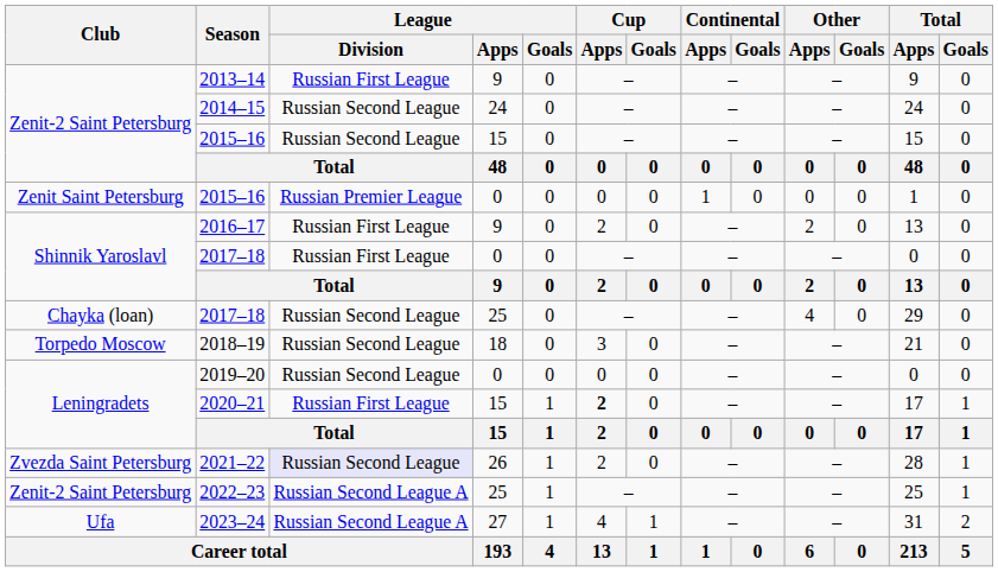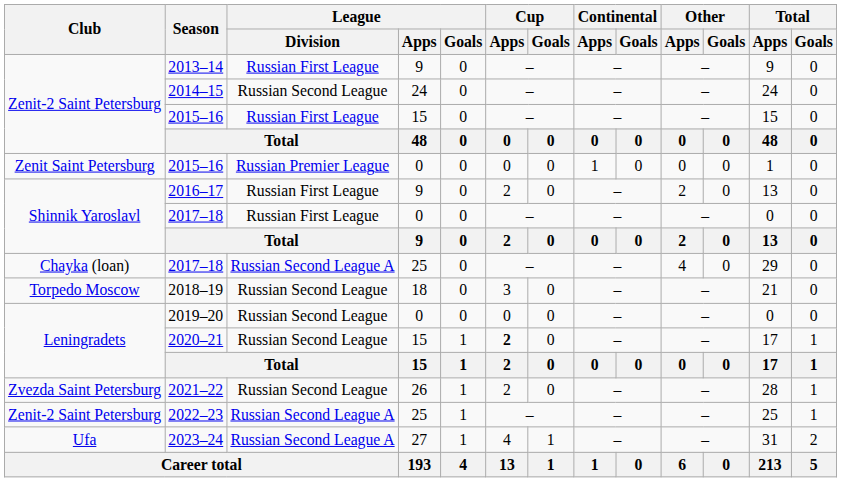Zenit-2 Saint Petersburg / 2015–16 | League / Division: Russian Second League -> Russian First League
Chayka (loan) / 2017–18 | League / Division: Russian Second League -> Russian Second League A
2020–21 | League / Division: Russian First League -> Russian Second League
2021–22 | League / Division: lavender background -> no background
